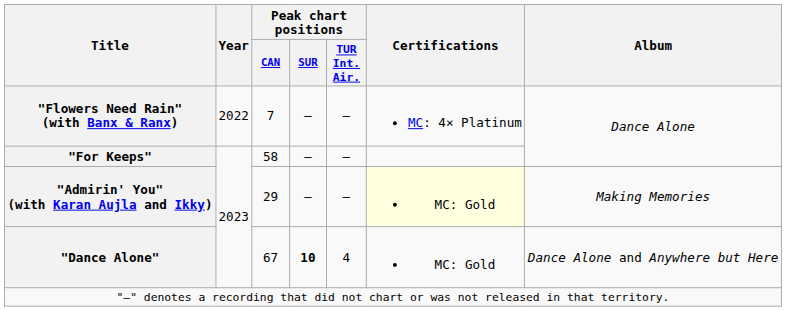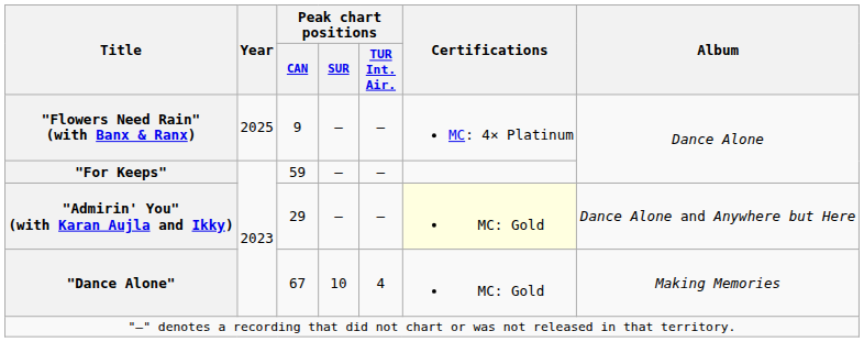"Flowers Need Rain" (with Banx & Ranx) | Year: 2022 -> 2025
"Flowers Need Rain" (with Banx & Ranx) | Peak chart positions / CAN: 7 -> 9
"For Keeps" | Peak chart positions / CAN: 58 -> 59
"Admirin' You" (with Karan Aujla and Ikky) | Album: Making Memories -> Dance Alone and Anywhere but Here
"Dance Alone" | Peak chart positions / SUR: bold -> normal
"Dance Alone" | Album: Dance Alone and Anywhere but Here -> Making Memories
